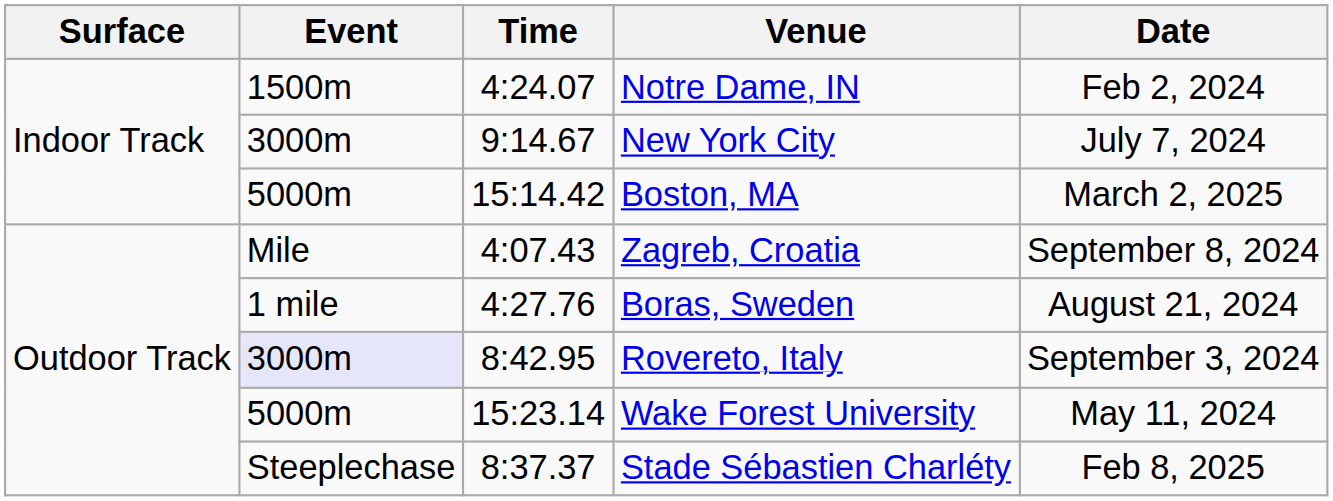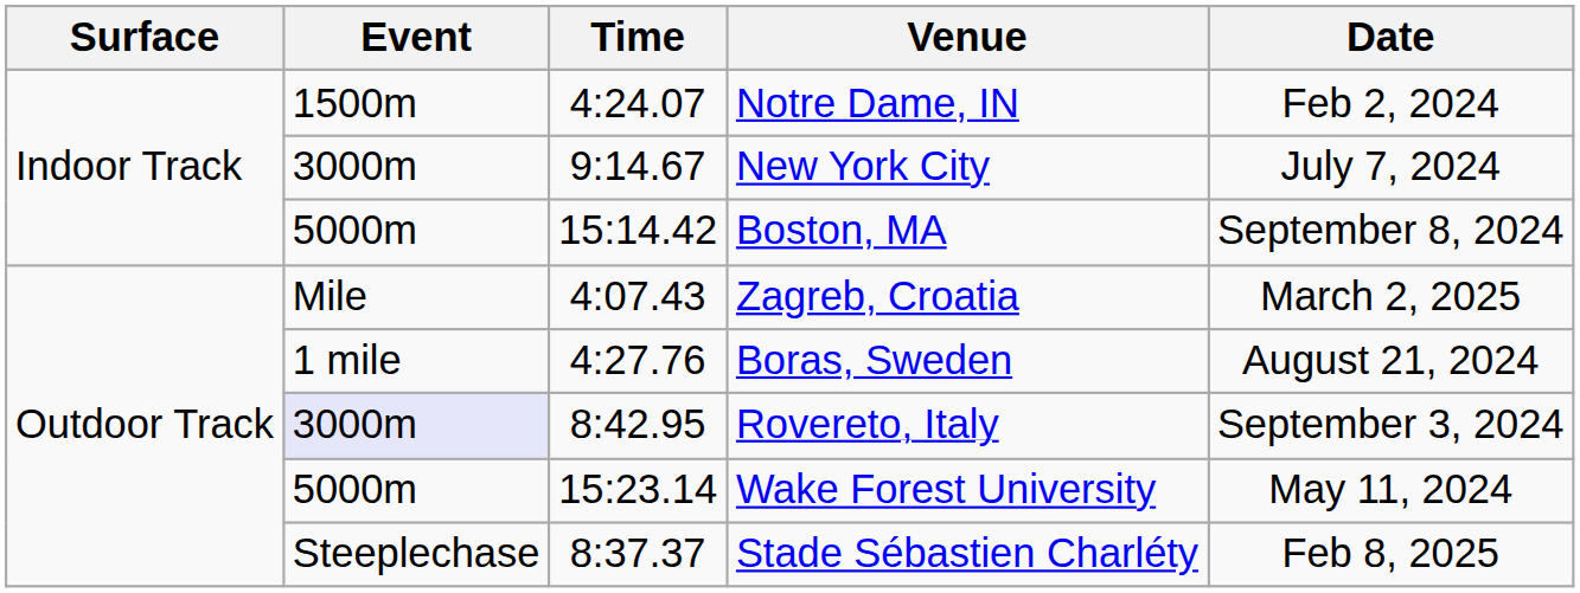Boston, MA | Date: March 2, 2025 -> September 8, 2024
Zagreb, Croatia | Date: September 8, 2024 -> March 2, 2025
